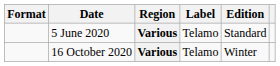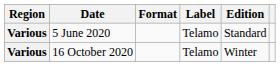columns swapped: Region <-> Format
